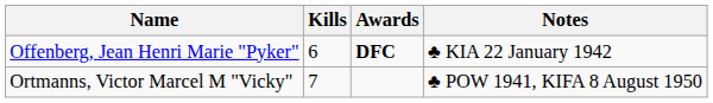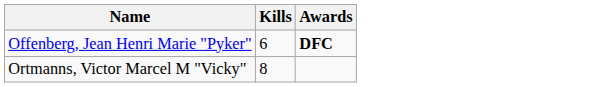- column: Notes | ♣ KIA 22 January 1942 | ♣ POW 1941, KIFA 8 August 1950
Ortmanns, Victor Marcel M "Vicky" | Kills: 7 -> 8
